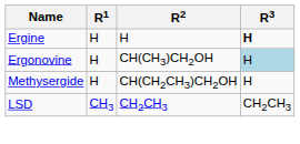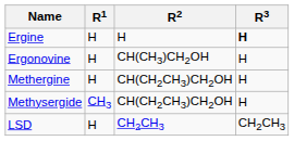Ergonovine | R3: lightblue background -> no background
+ row: Methergine | H | CH(CH2CH3)CH2OH | H
Methysergide | R1: H -> CH3
LSD | R1: CH3 -> H
